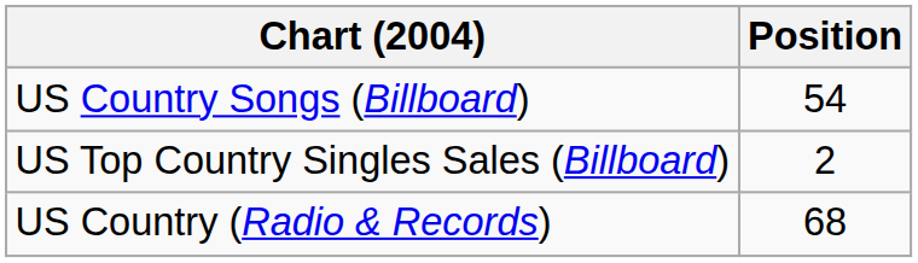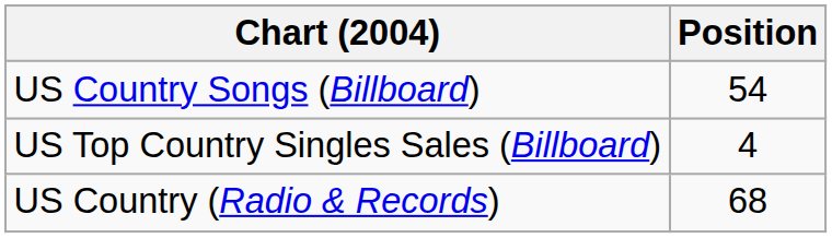US Top Country Singles Sales (Billboard) | Position: 2 -> 4
